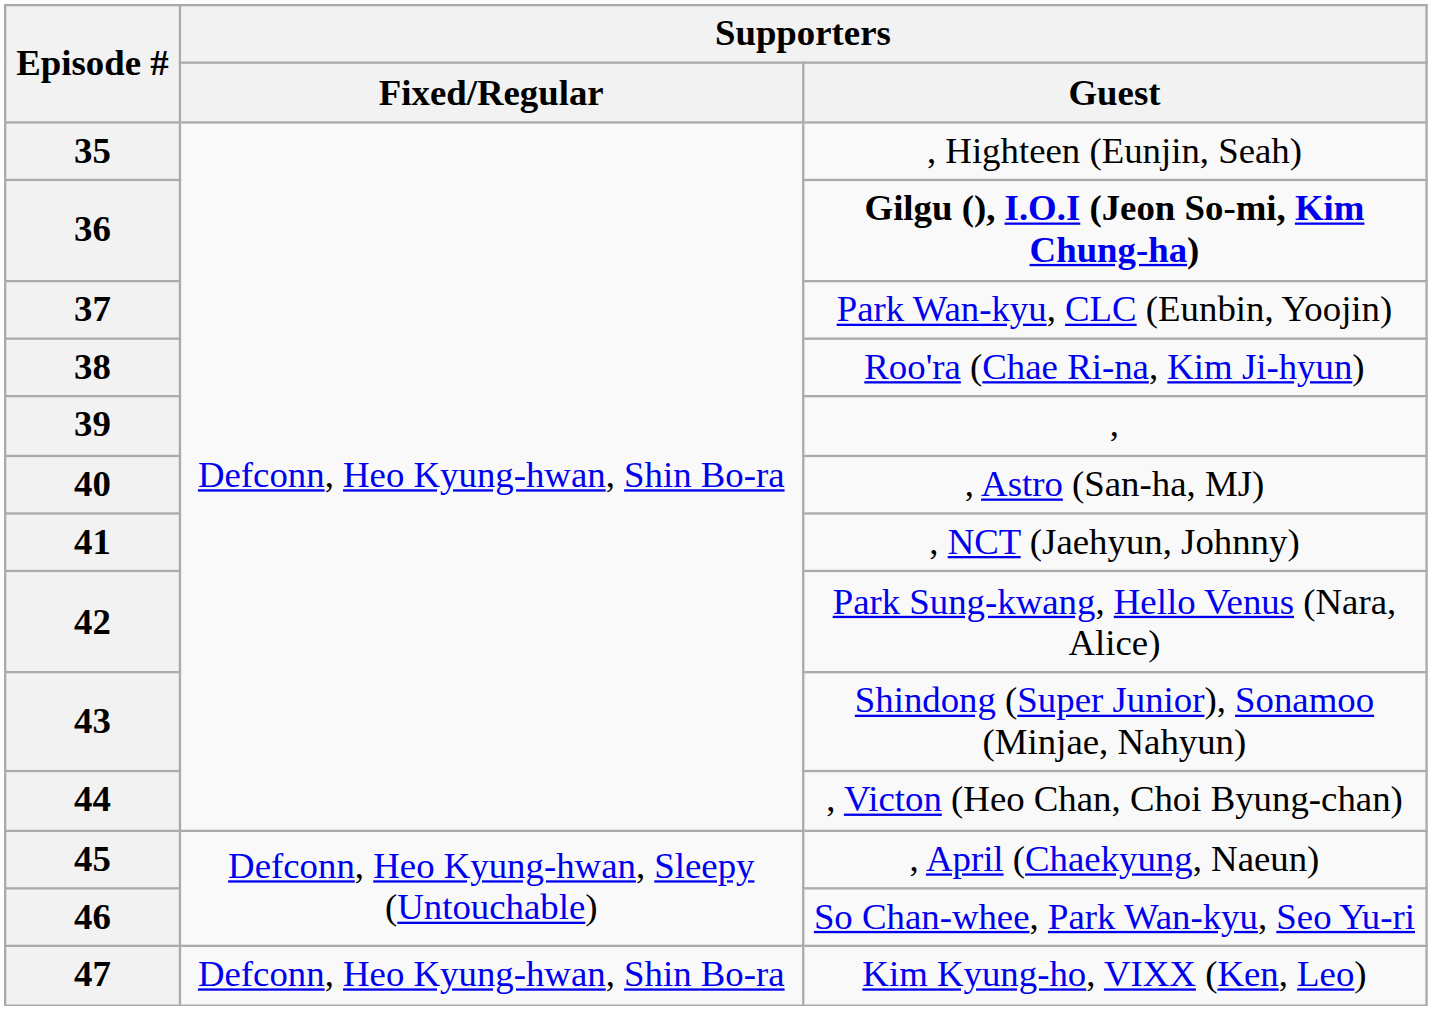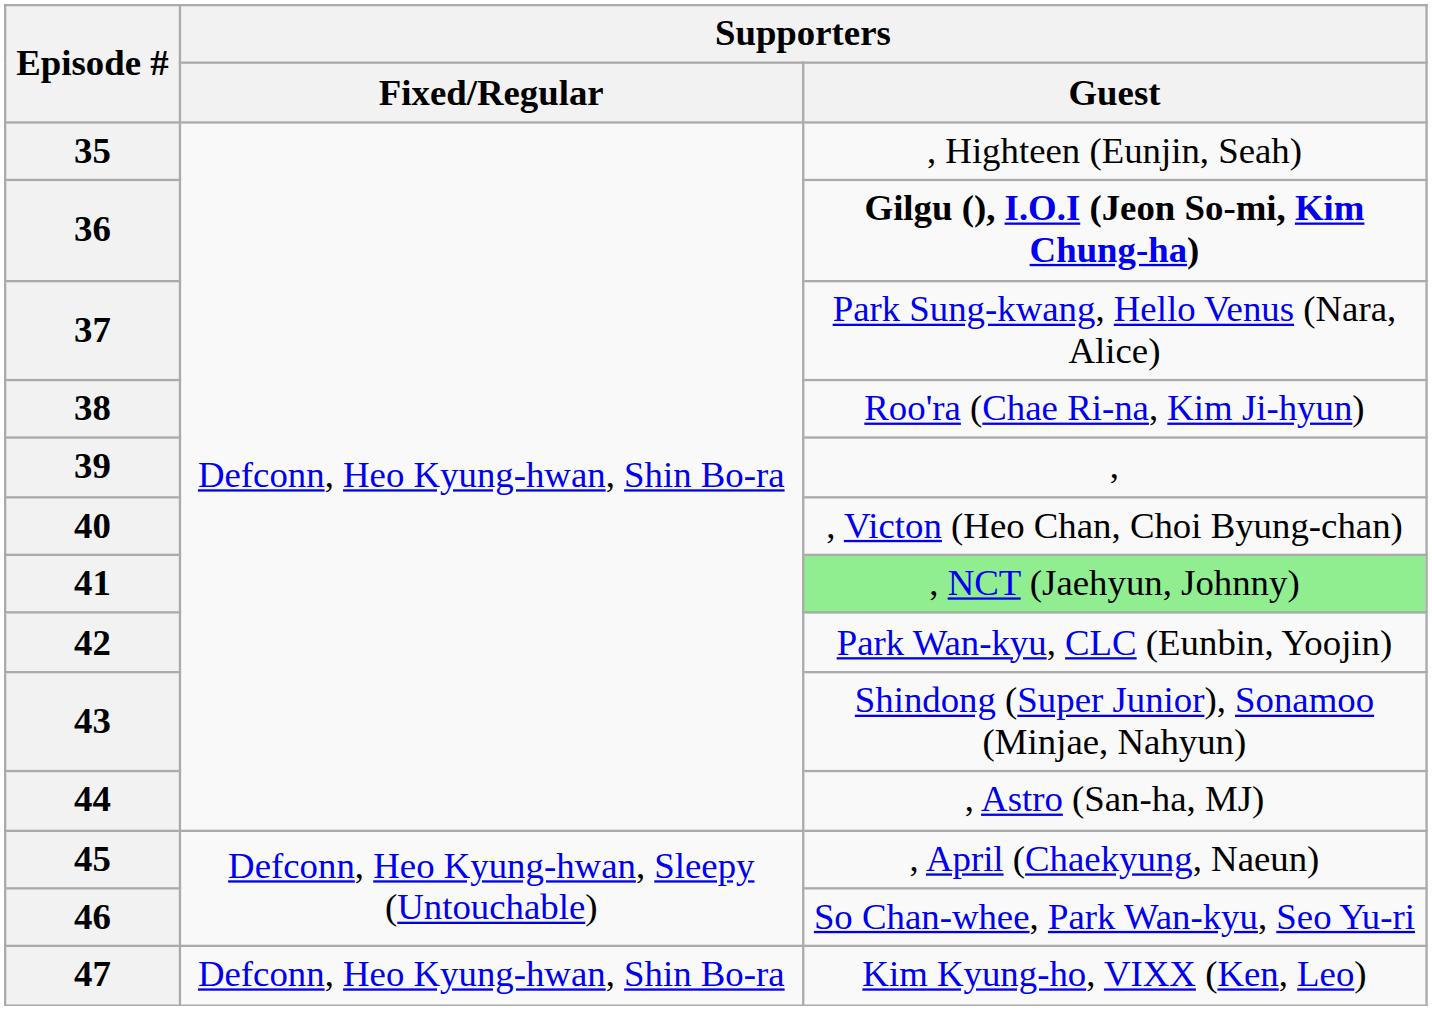37 | Supporters / Guest: Park Wan-kyu, CLC (Eunbin, Yoojin) -> Park Sung-kwang, Hello Venus (Nara, Alice)
40 | Supporters / Guest: , Astro (San-ha, MJ) -> , Victon (Heo Chan, Choi Byung-chan)
41 | Supporters / Guest: no background -> lightgreen background
42 | Supporters / Guest: Park Sung-kwang, Hello Venus (Nara, Alice) -> Park Wan-kyu, CLC (Eunbin, Yoojin)
44 | Supporters / Guest: , Victon (Heo Chan, Choi Byung-chan) -> , Astro (San-ha, MJ)
